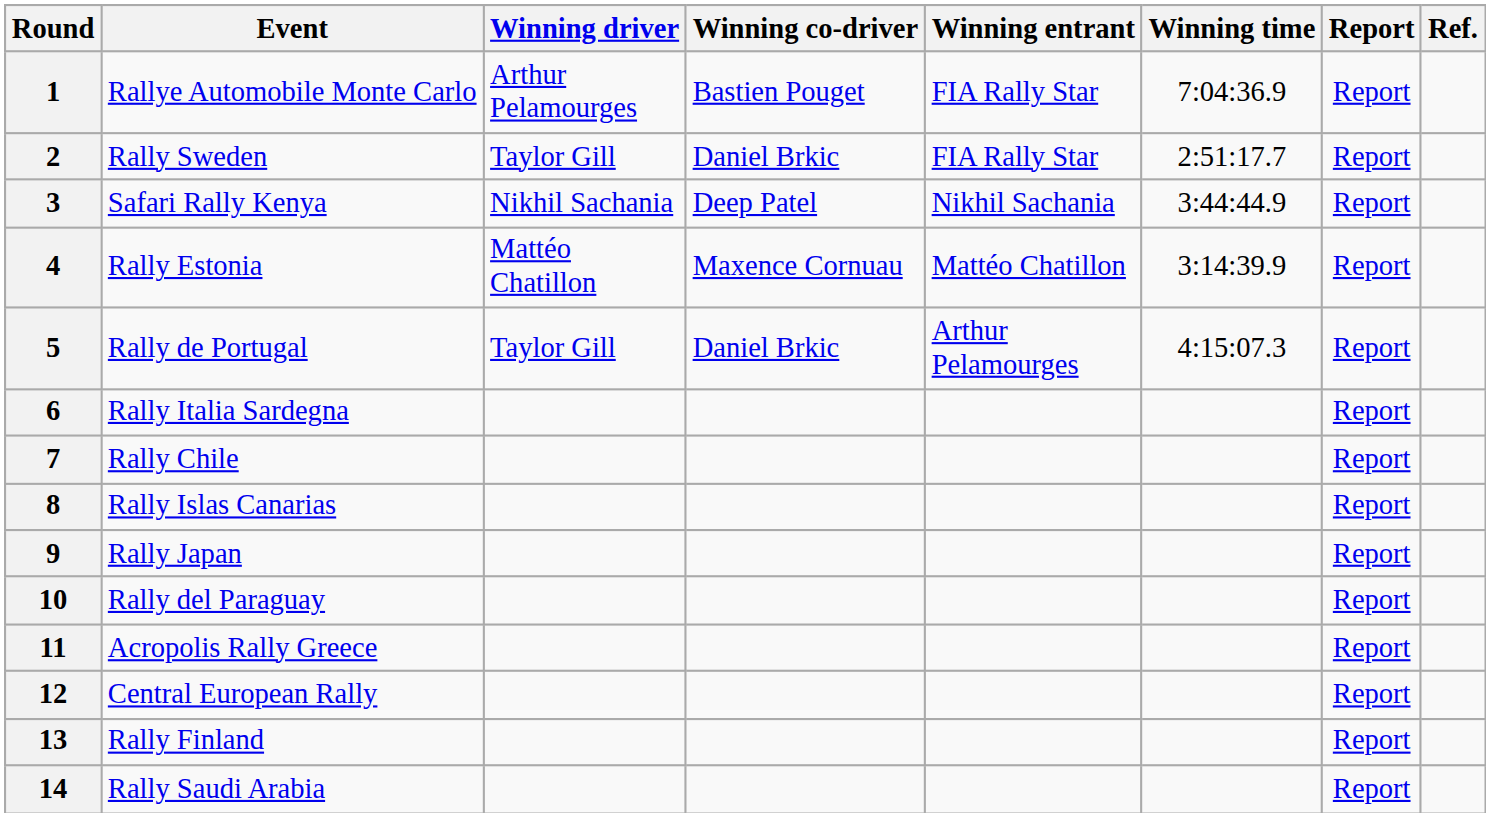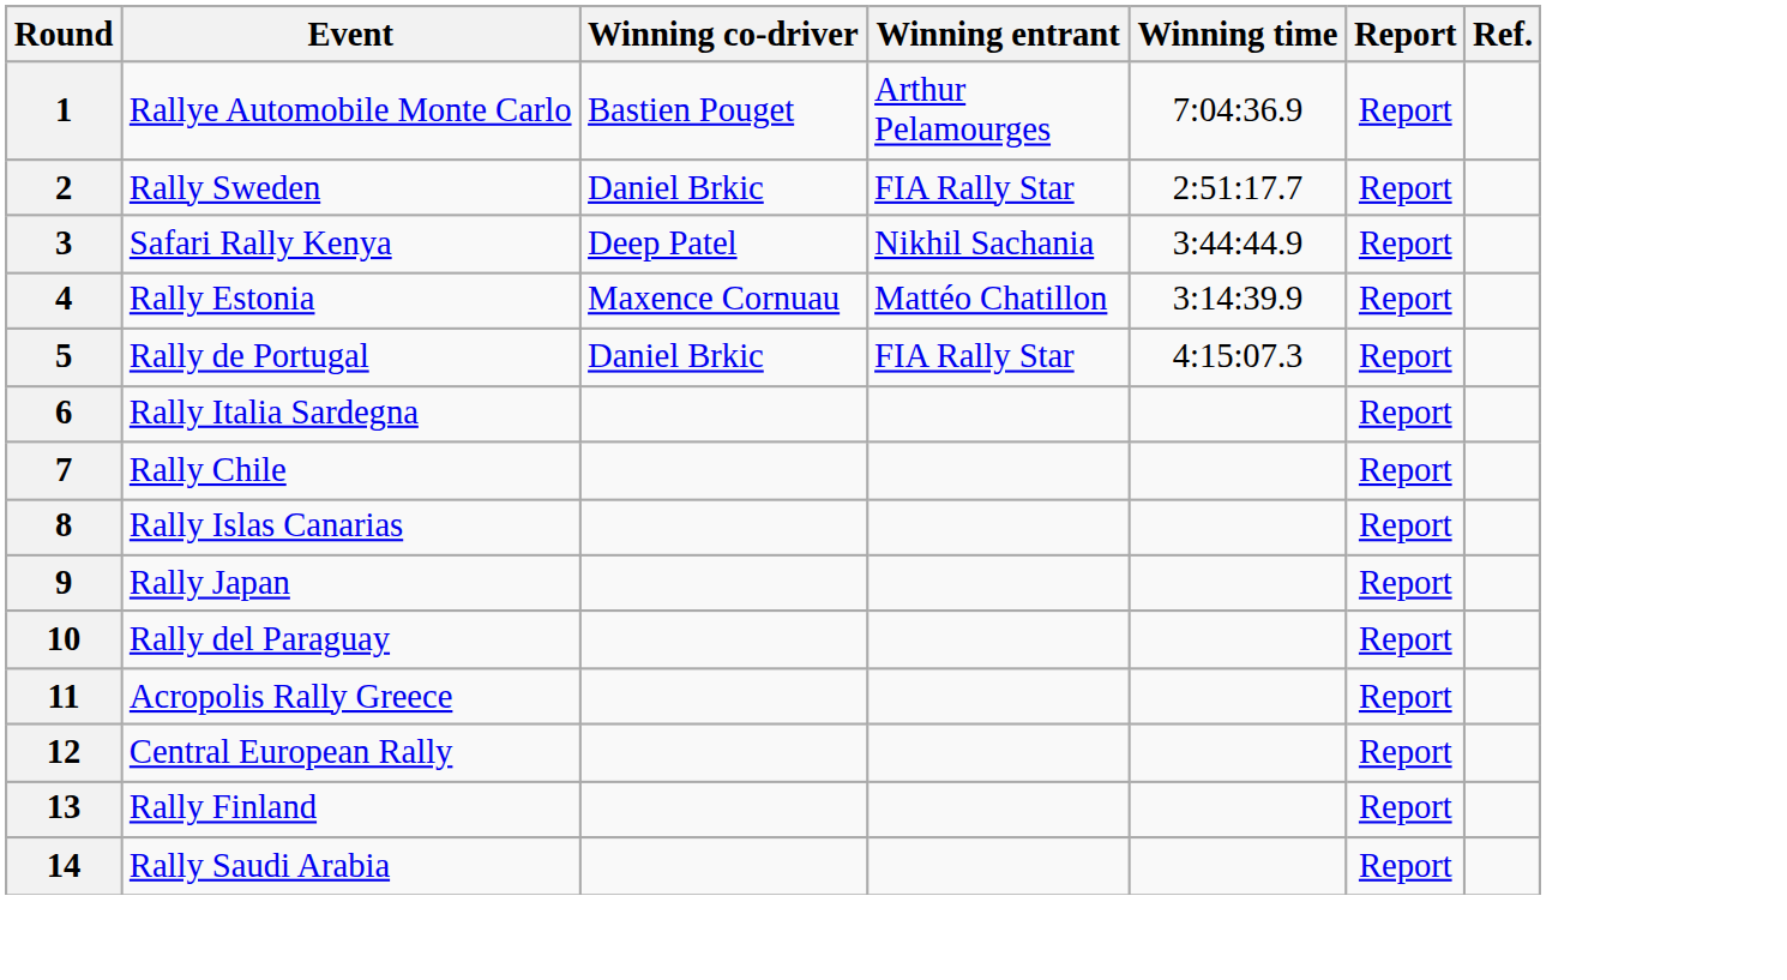- column: Winning driver | Arthur Pelamourges | Taylor Gill | Nikhil Sachania | Mattéo Chatillon | Taylor Gill
1 | Winning entrant: FIA Rally Star -> Arthur Pelamourges
5 | Winning entrant: Arthur Pelamourges -> FIA Rally Star
